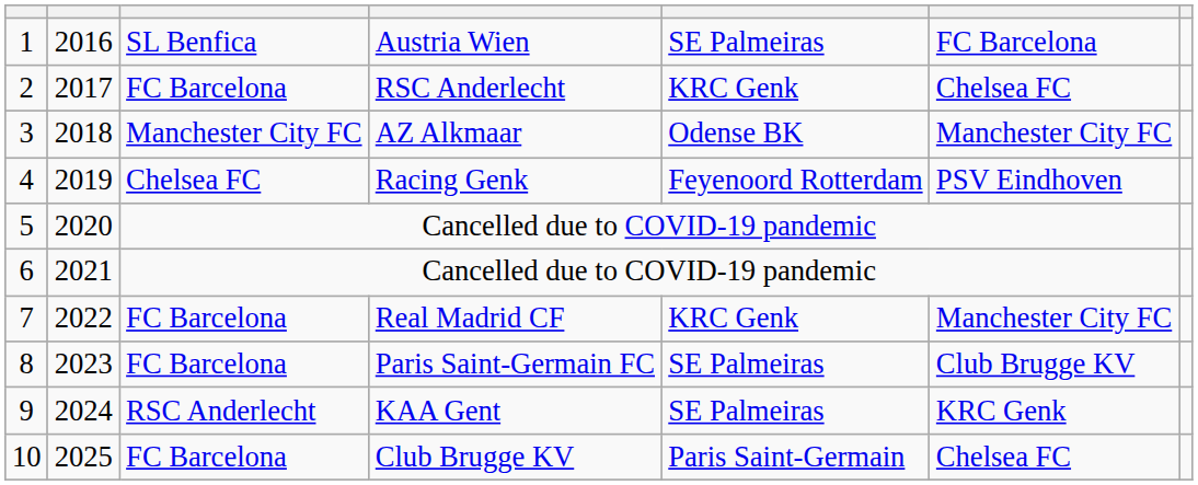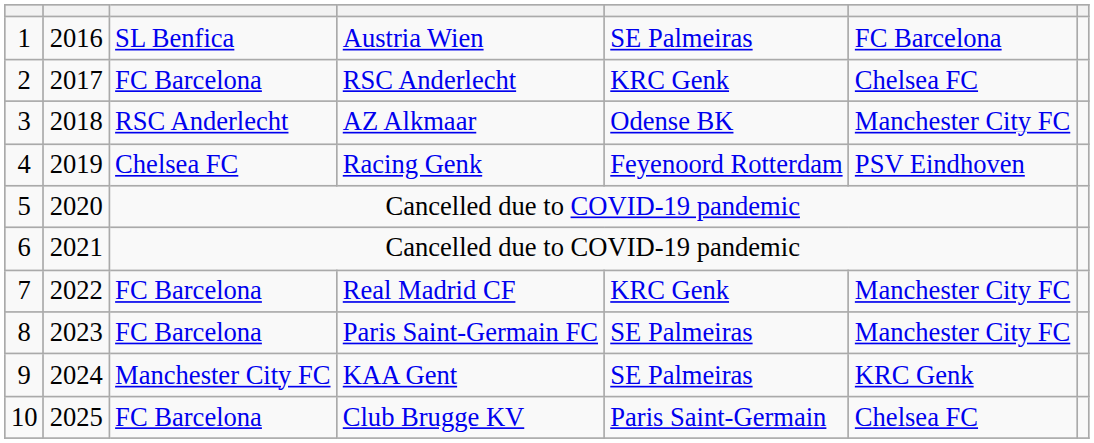AZ Alkmaar | column 3: Manchester City FC -> RSC Anderlecht
Paris Saint-Germain FC | column 6: Club Brugge KV -> Manchester City FC
KAA Gent | column 3: RSC Anderlecht -> Manchester City FC
